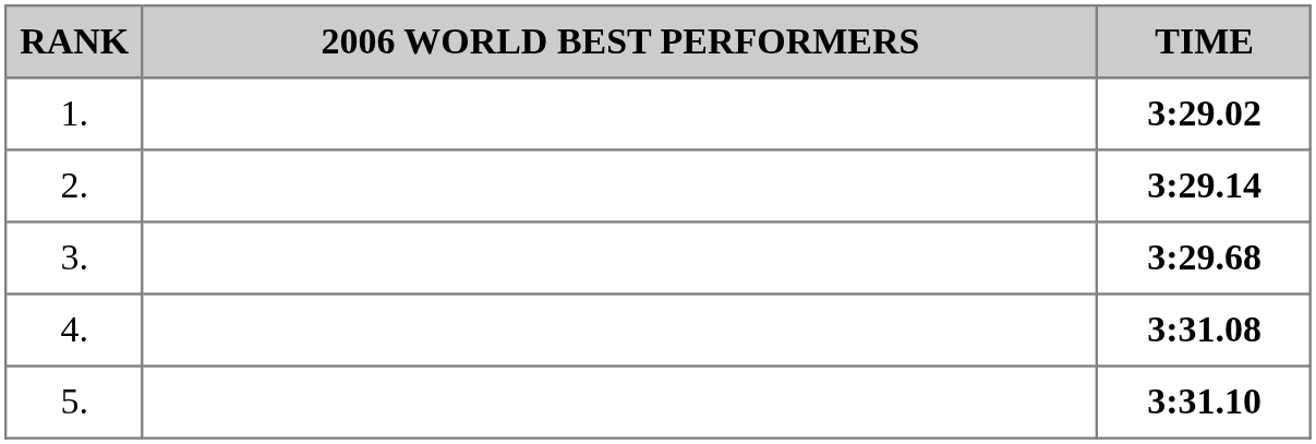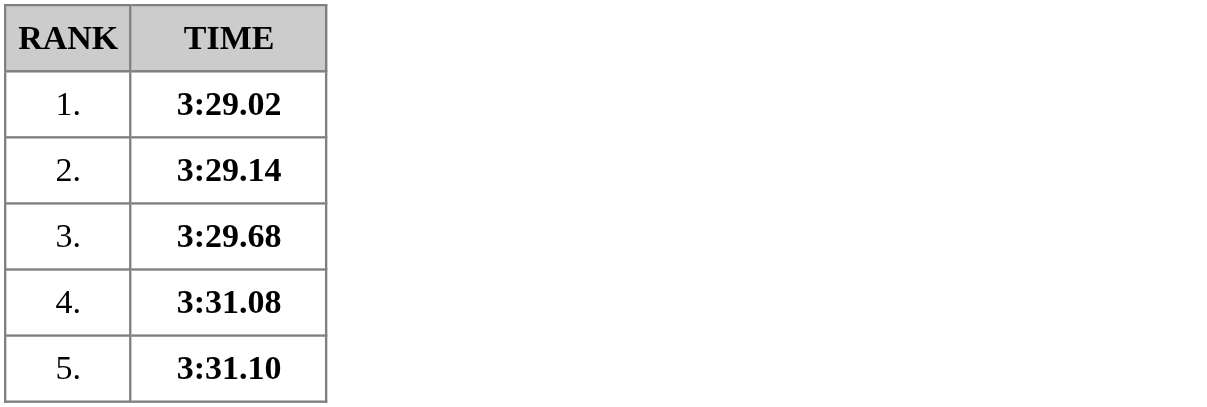- column: 2006 WORLD BEST PERFORMERS
